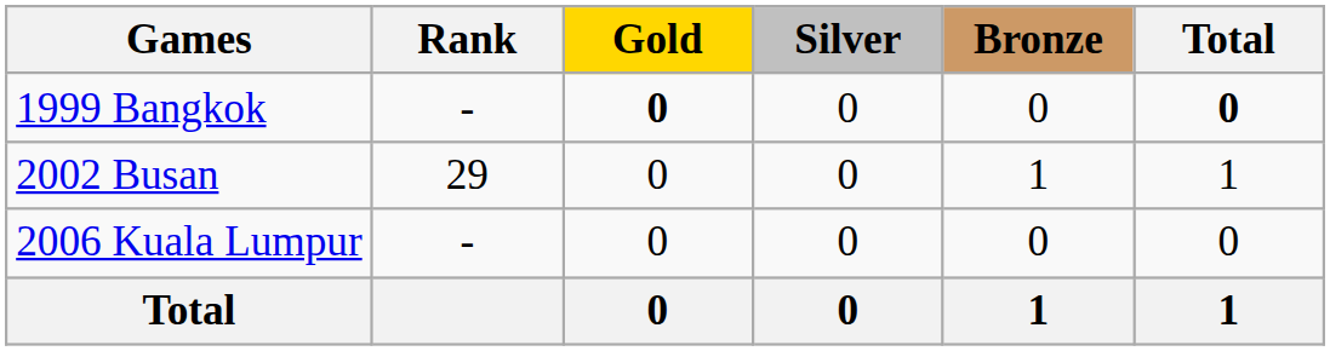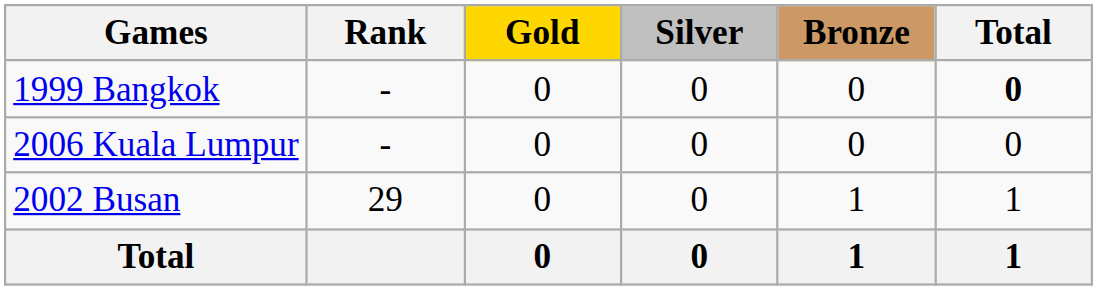1999 Bangkok | Gold: bold -> normal
rows swapped: 2002 Busan <-> 2006 Kuala Lumpur
